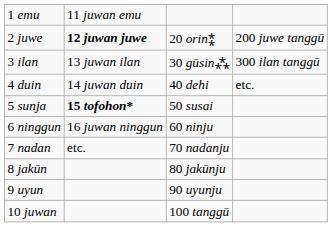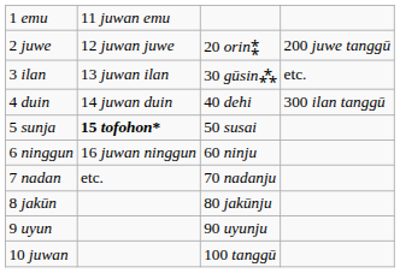2 juwe | column 2: bold -> normal
3 ilan | column 4: 300 ilan tanggū -> etc.
4 duin | column 4: etc. -> 300 ilan tanggū
